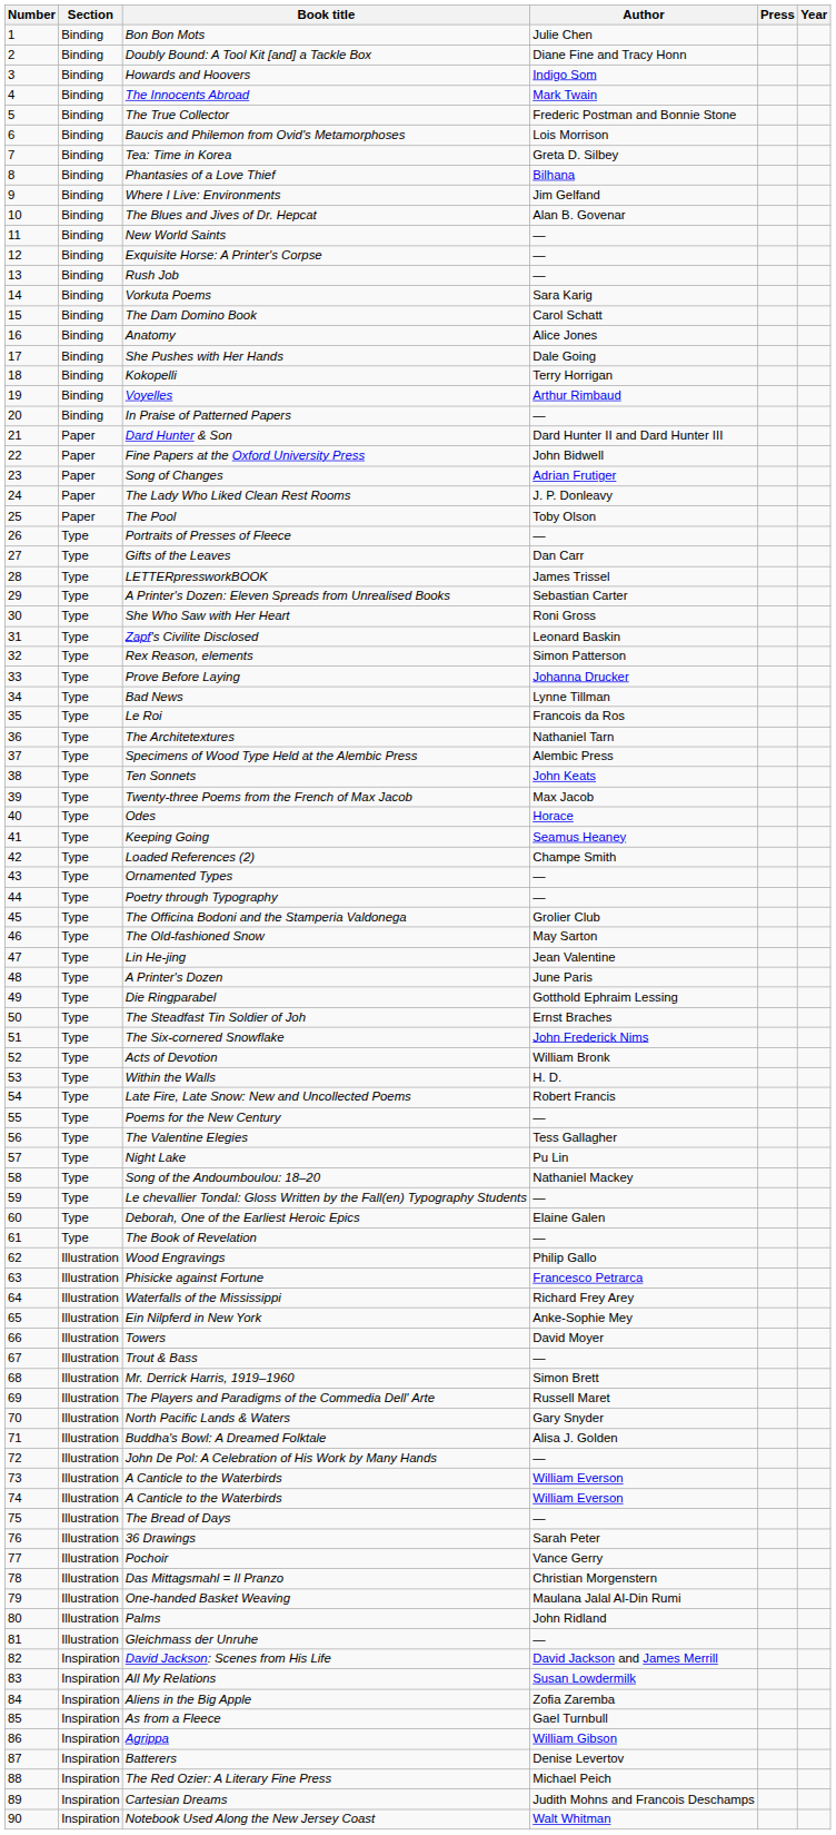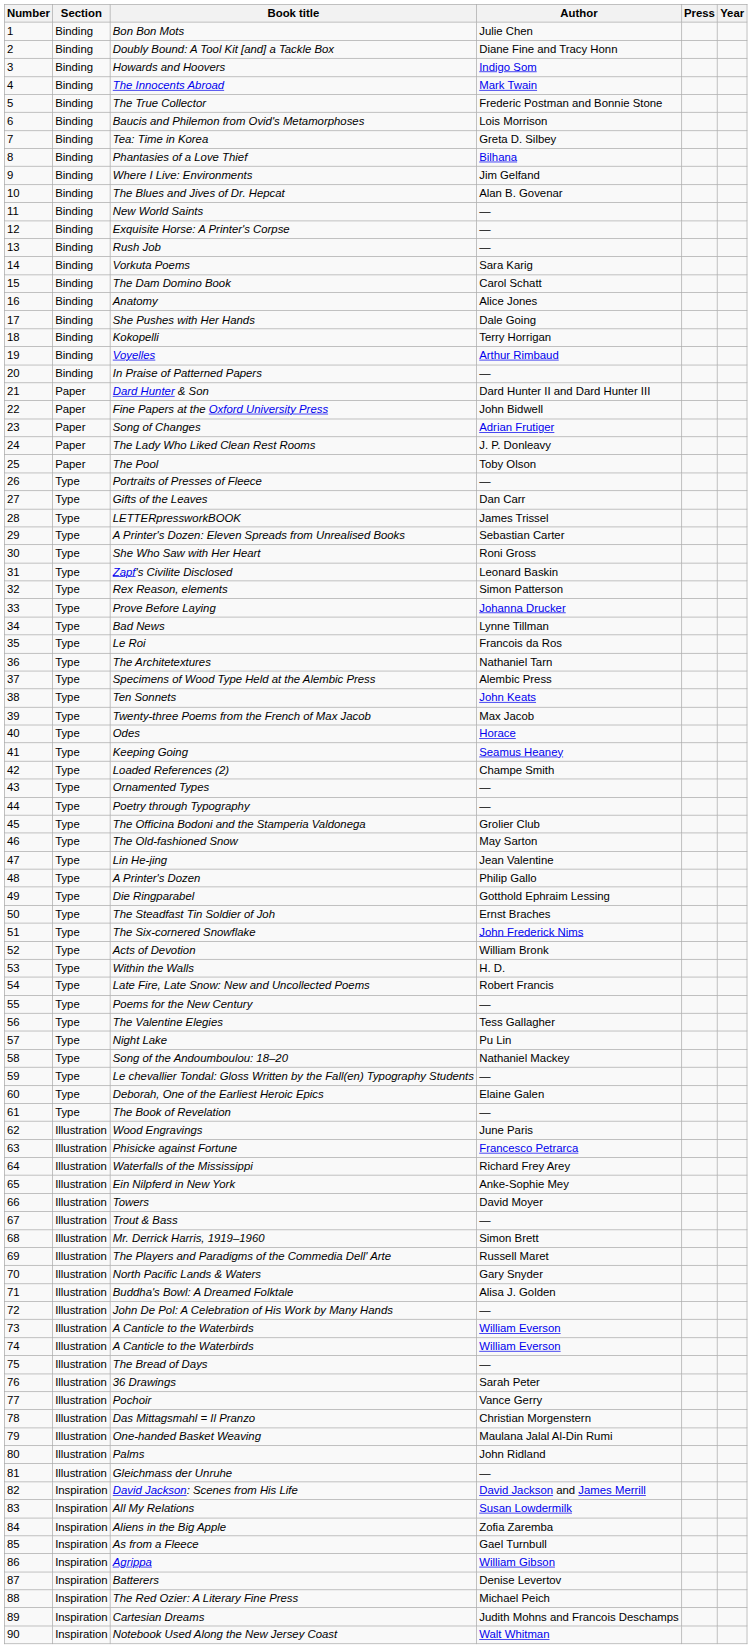A Printer's Dozen | Author: June Paris -> Philip Gallo
Wood Engravings | Author: Philip Gallo -> June Paris
